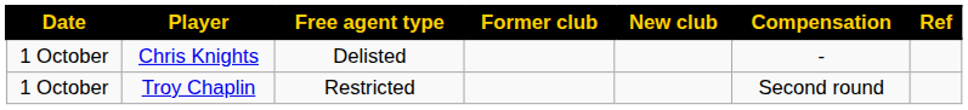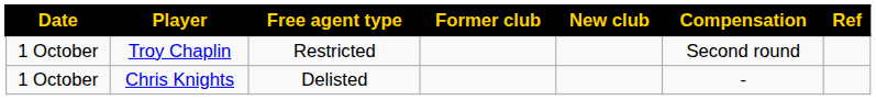rows swapped: Troy Chaplin <-> Chris Knights
